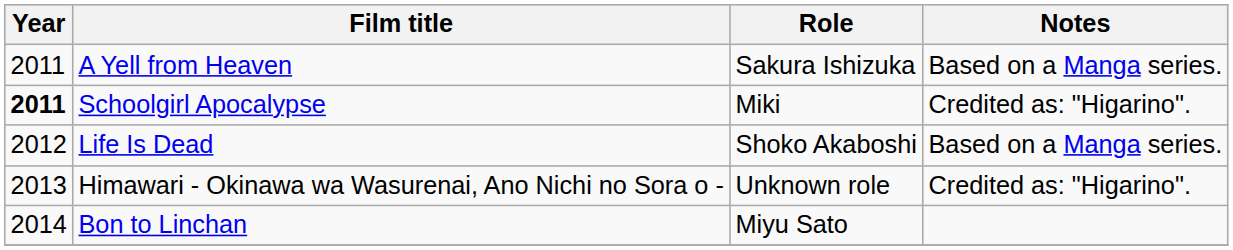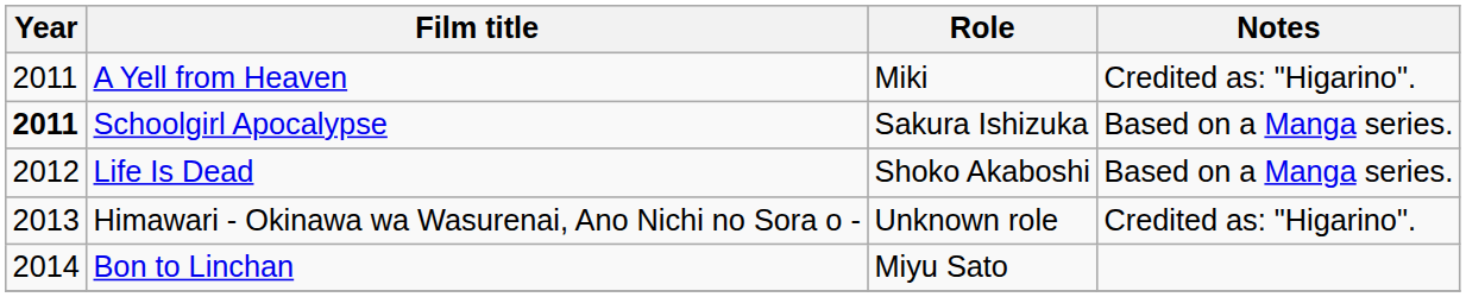A Yell from Heaven | Role: Sakura Ishizuka -> Miki
A Yell from Heaven | Notes: Based on a Manga series. -> Credited as: "Higarino".
Schoolgirl Apocalypse | Role: Miki -> Sakura Ishizuka
Schoolgirl Apocalypse | Notes: Credited as: "Higarino". -> Based on a Manga series.
